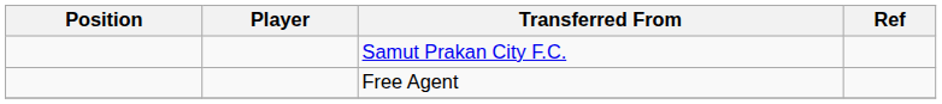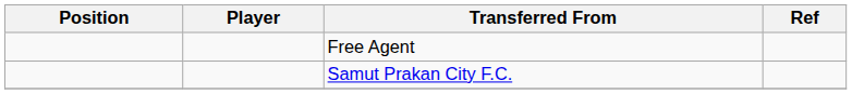rows swapped: Samut Prakan City F.C. <-> Free Agent
